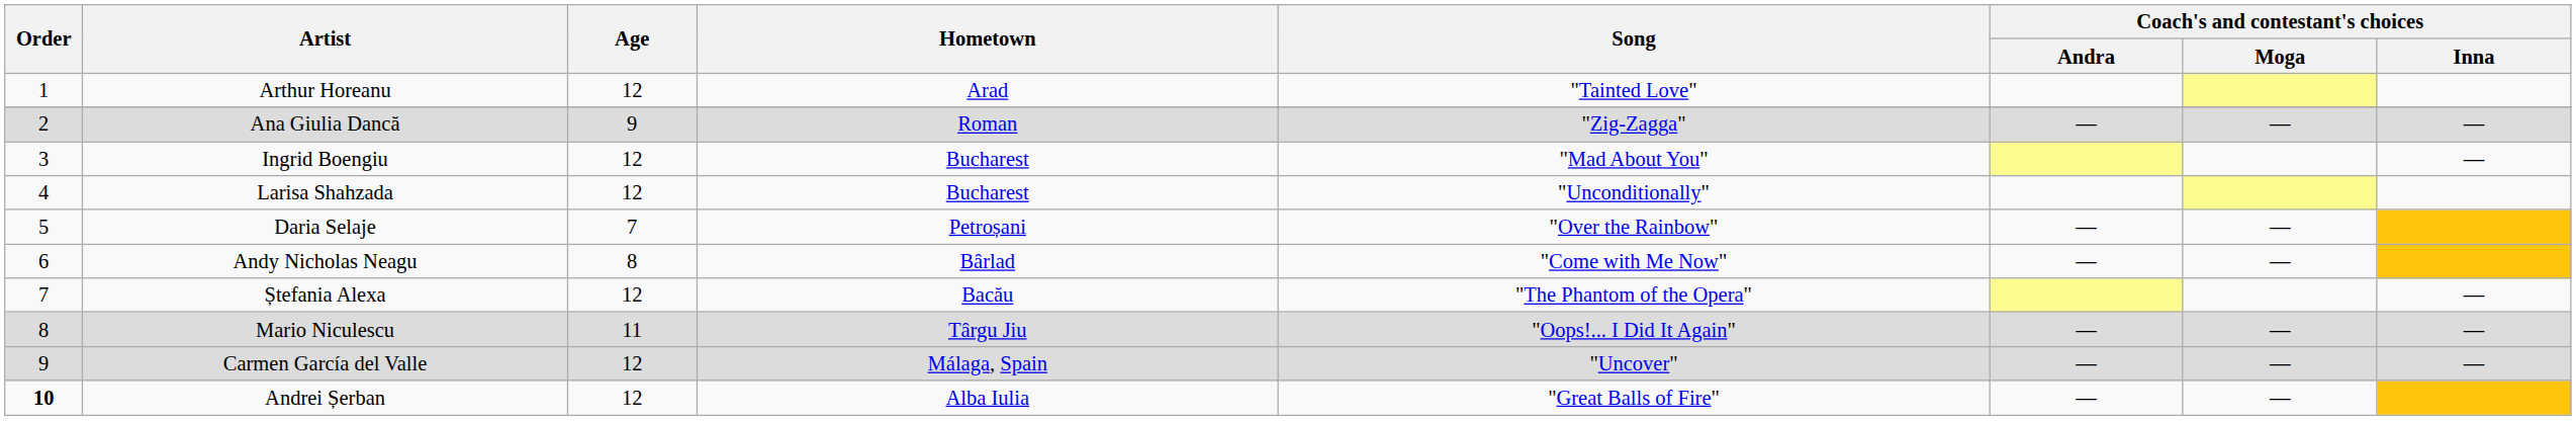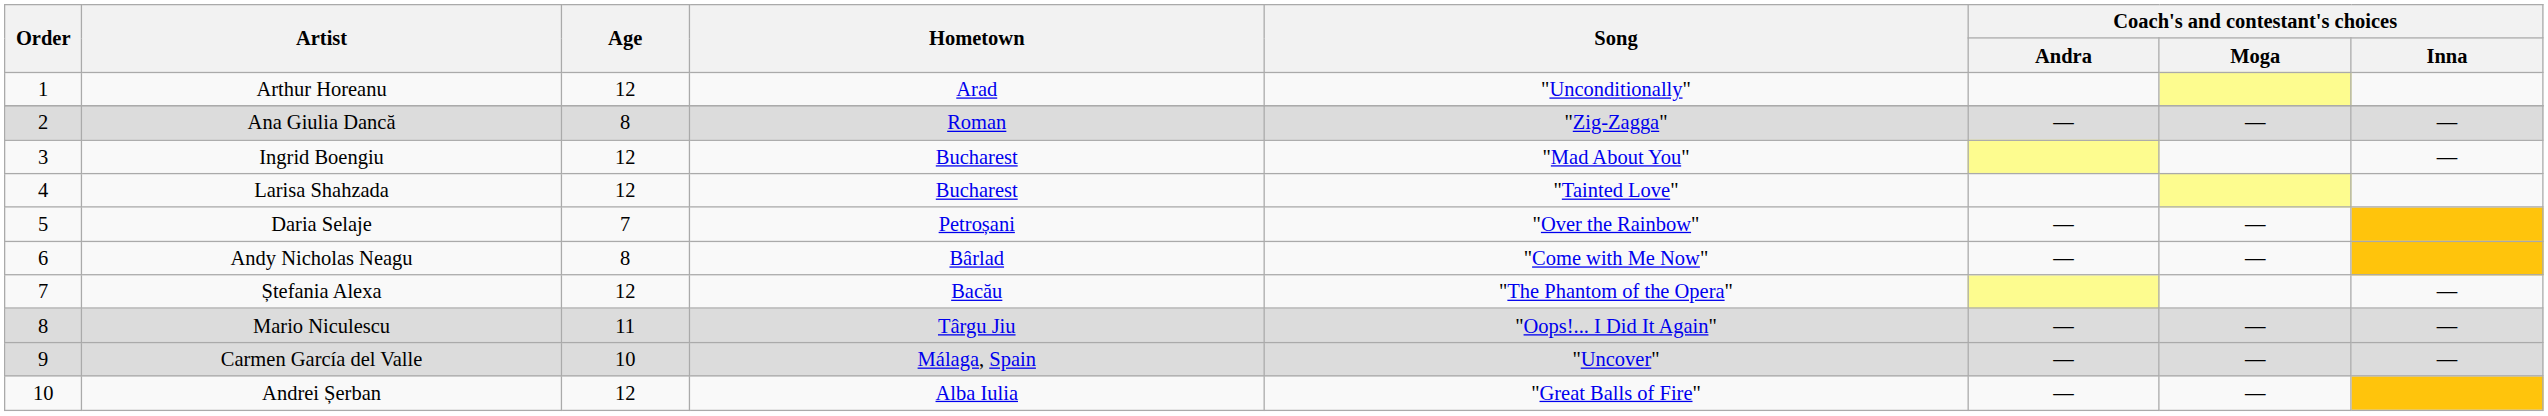Arthur Horeanu | Song: "Tainted Love" -> "Unconditionally"
Ana Giulia Dancă | Age: 9 -> 8
Larisa Shahzada | Song: "Unconditionally" -> "Tainted Love"
Carmen García del Valle | Age: 12 -> 10
Andrei Șerban | Order: bold -> normal
